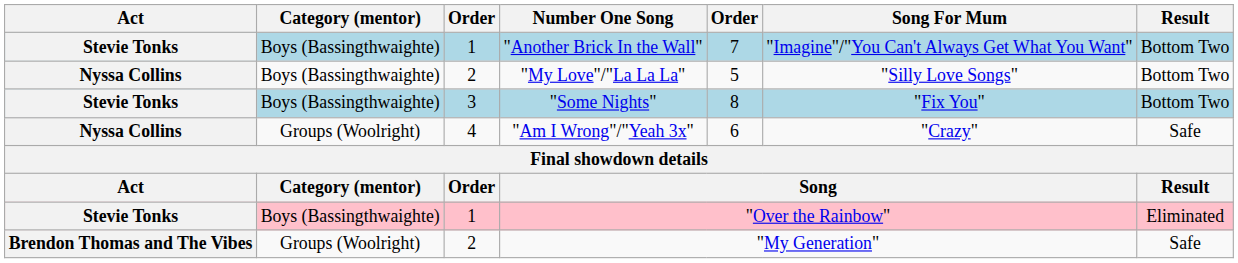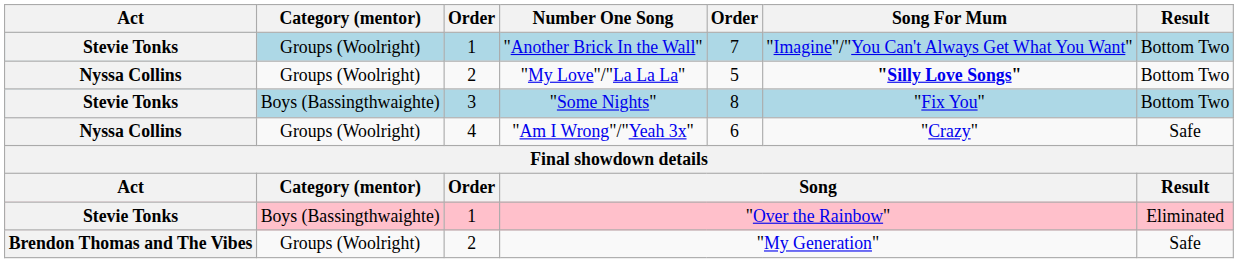"Another Brick In the Wall" | Category (mentor): Boys (Bassingthwaighte) -> Groups (Woolright)
"My Love"/"La La La" | Category (mentor): Boys (Bassingthwaighte) -> Groups (Woolright)
"My Love"/"La La La" | Song For Mum: normal -> bold
